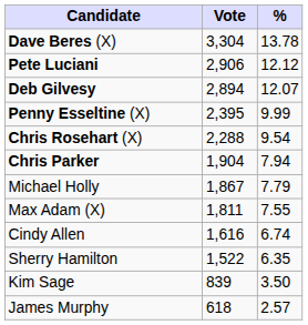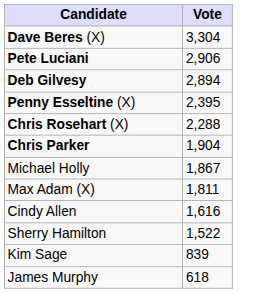- column: % | 13.78 | 12.12 | 12.07 | 9.99 | 9.54 | 7.94 | 7.79 | 7.55 | 6.74 | 6.35 | 3.50 | 2.57
